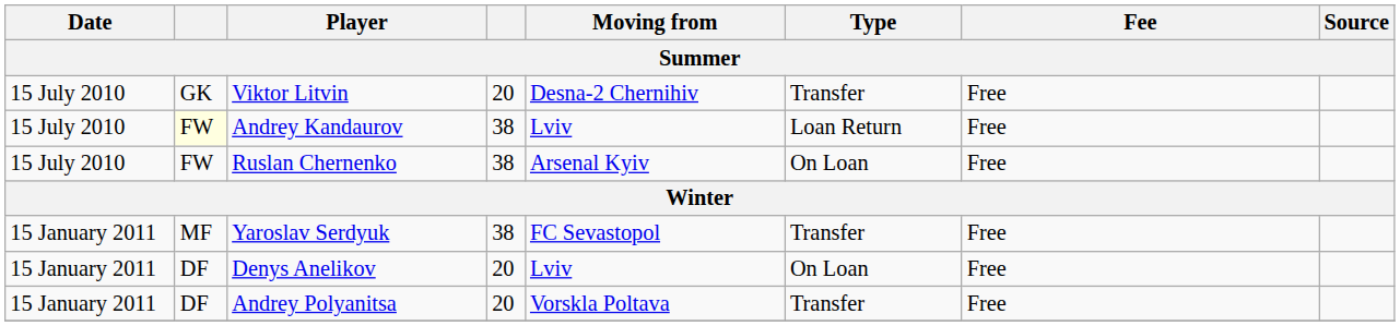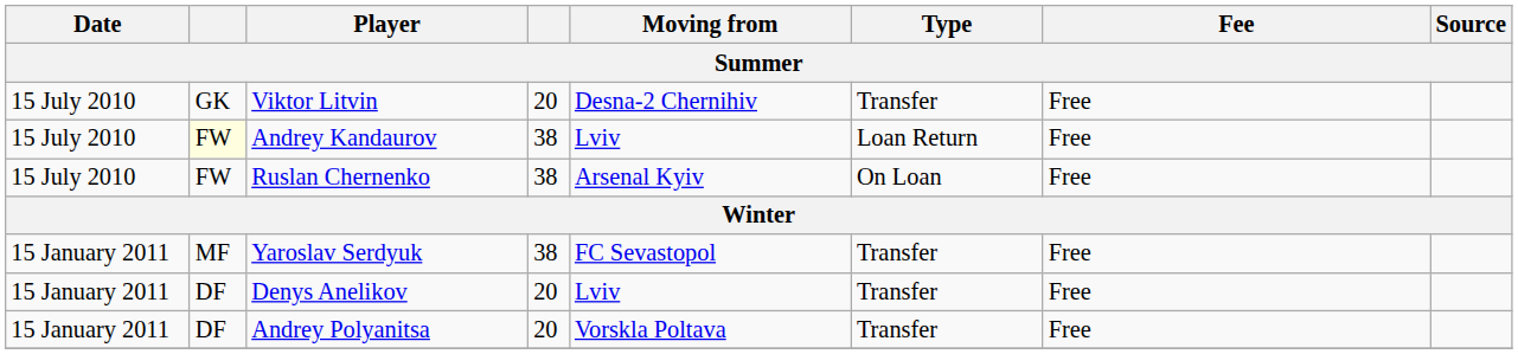Denys Anelikov | Type: On Loan -> Transfer
